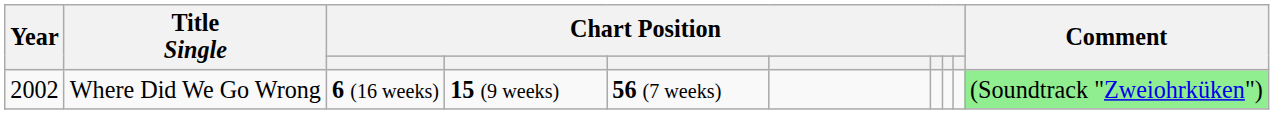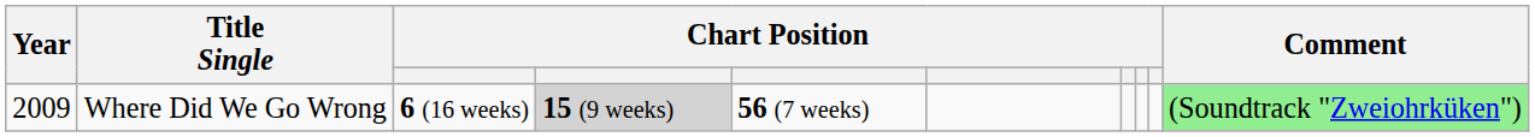Where Did We Go Wrong | Year: 2002 -> 2009
Where Did We Go Wrong | column 4: no background -> lightgrey background
